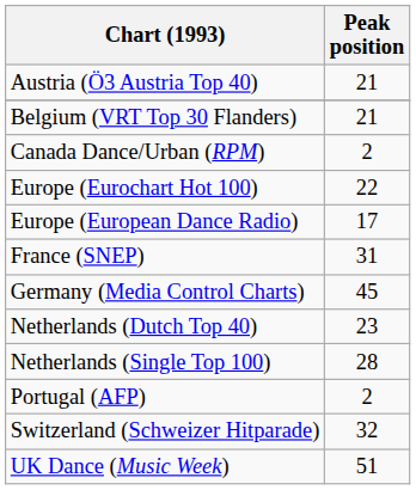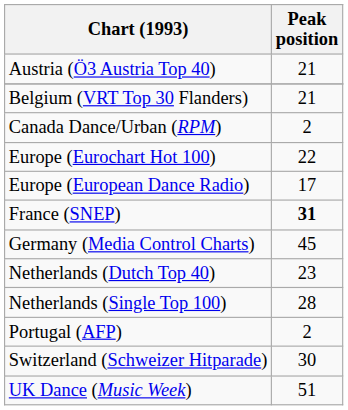France (SNEP) | Peak position: normal -> bold
Switzerland (Schweizer Hitparade) | Peak position: 32 -> 30
